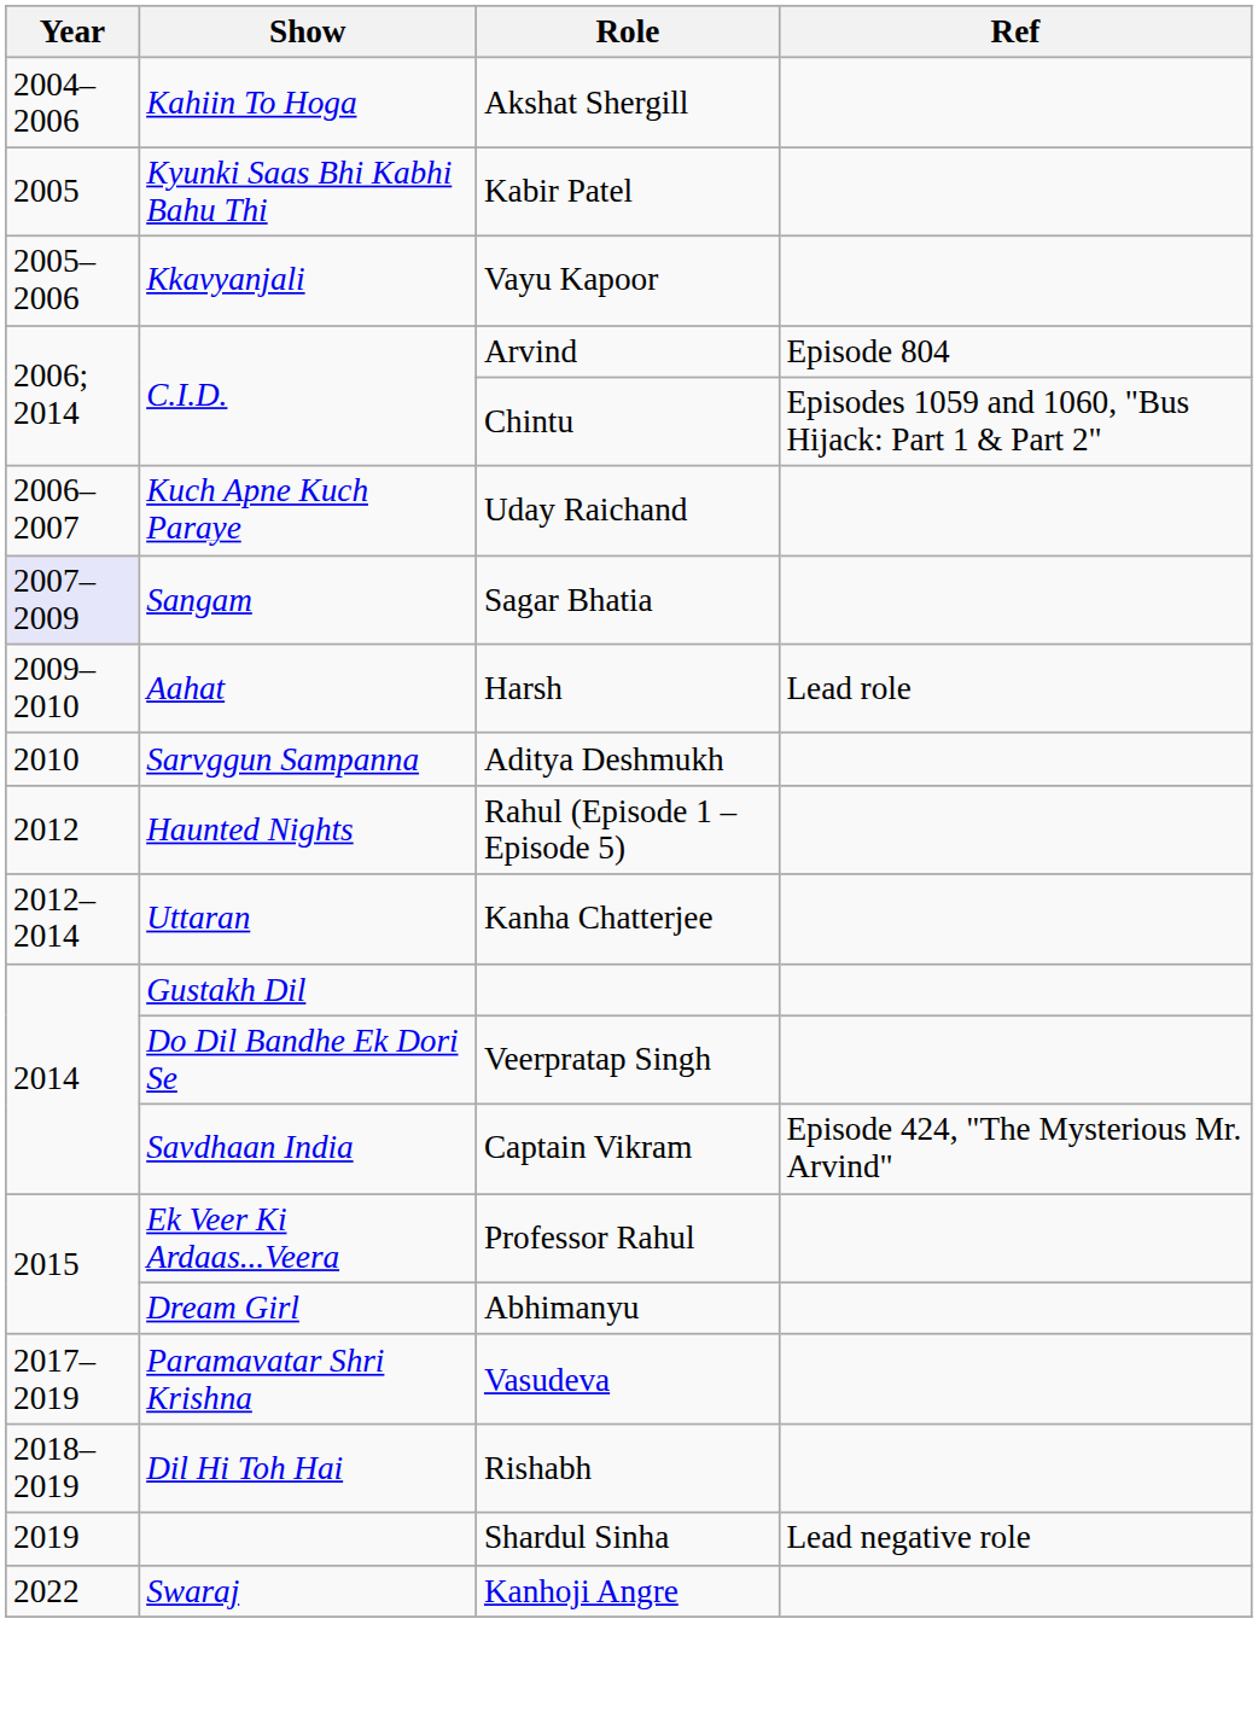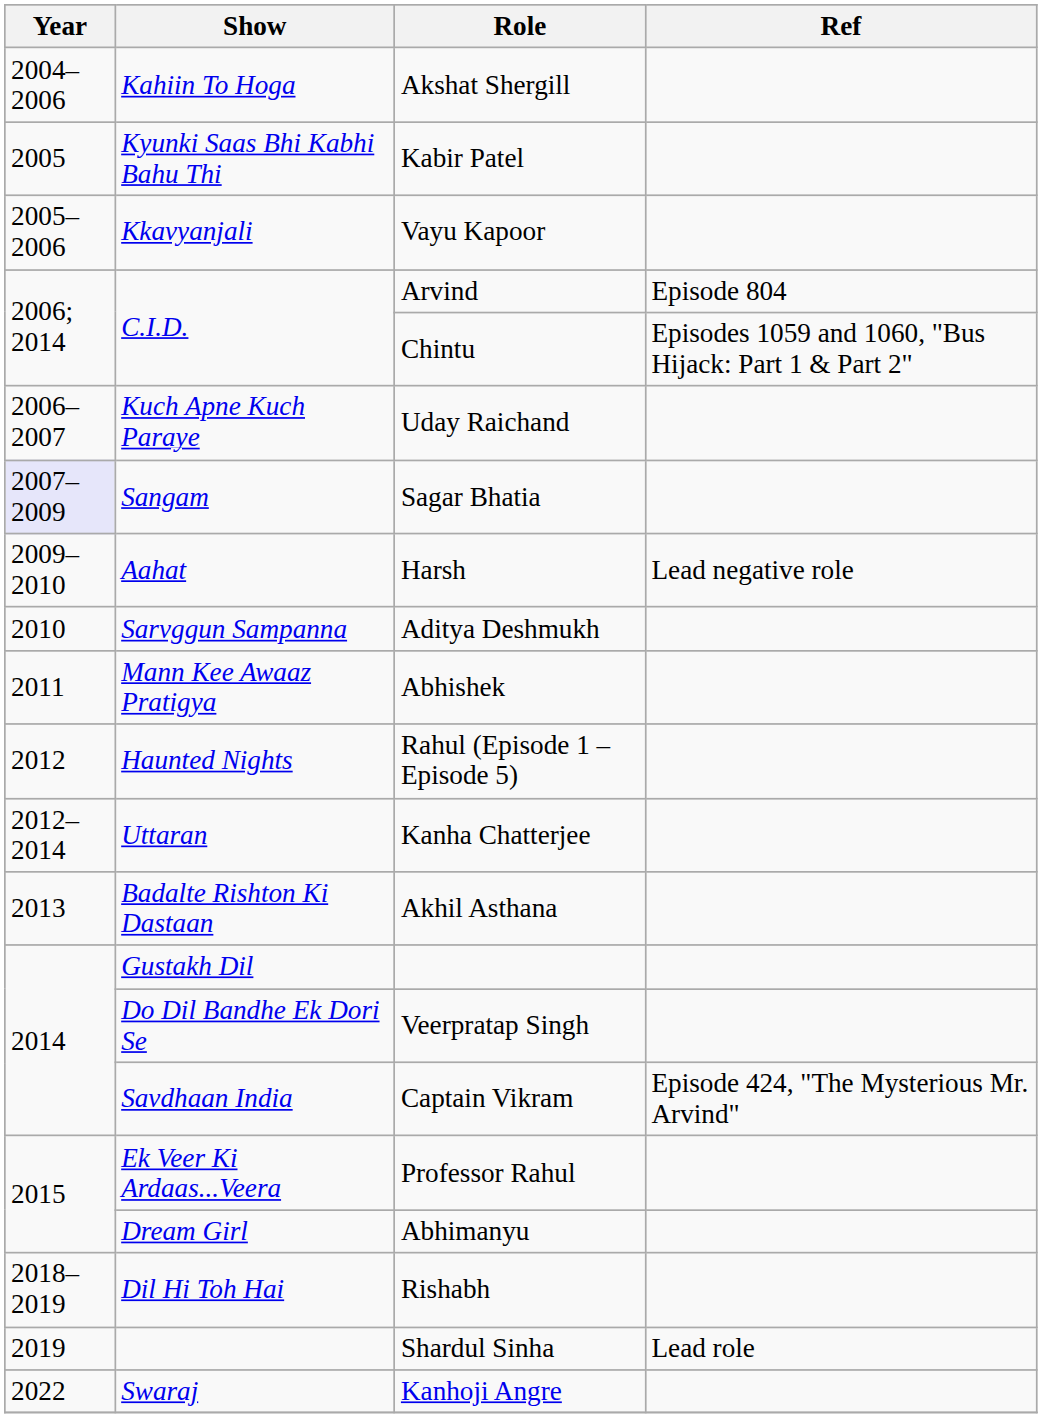Harsh | Ref: Lead role -> Lead negative role
+ row: 2011 | Mann Kee Awaaz Pratigya | Abhishek
+ row: 2013 | Badalte Rishton Ki Dastaan | Akhil Asthana
- row: 2017–2019 | Paramavatar Shri Krishna | Vasudeva
Shardul Sinha | Ref: Lead negative role -> Lead role
